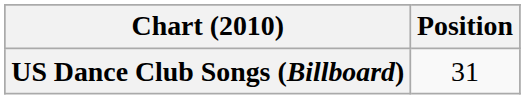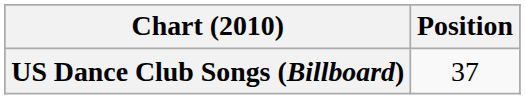US Dance Club Songs (Billboard) | Position: 31 -> 37
